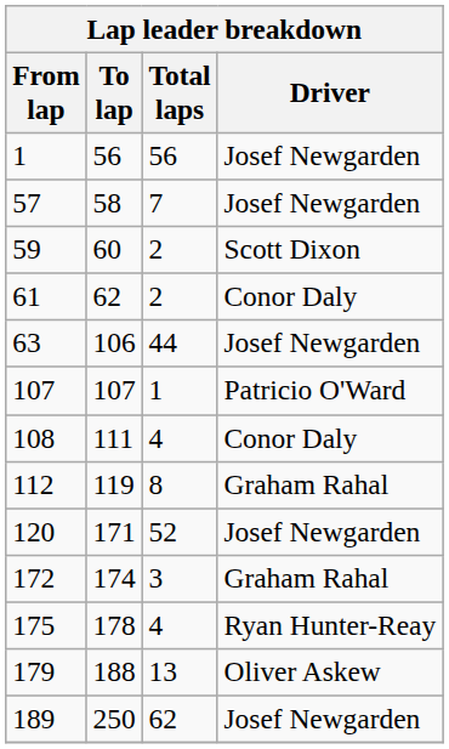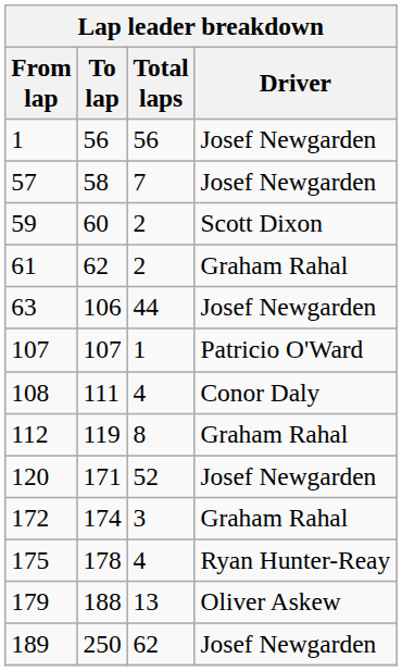61 | Driver: Conor Daly -> Graham Rahal
